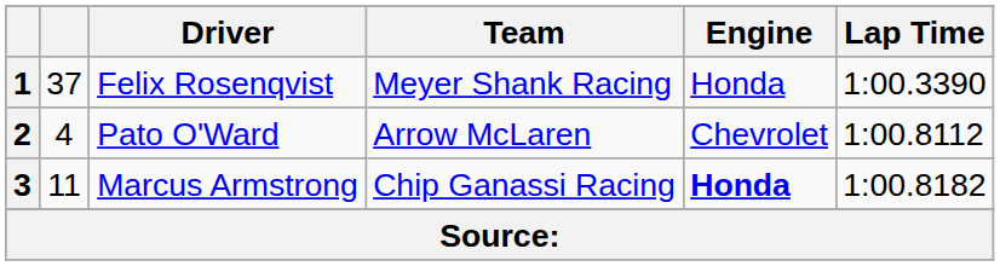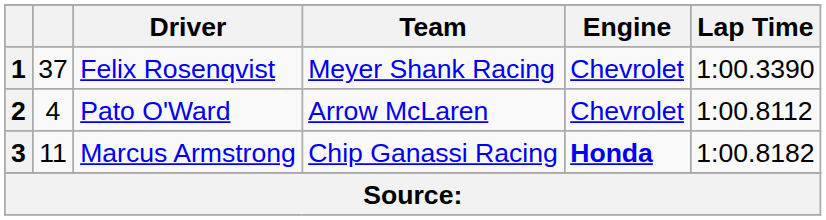1 | Engine: Honda -> Chevrolet
